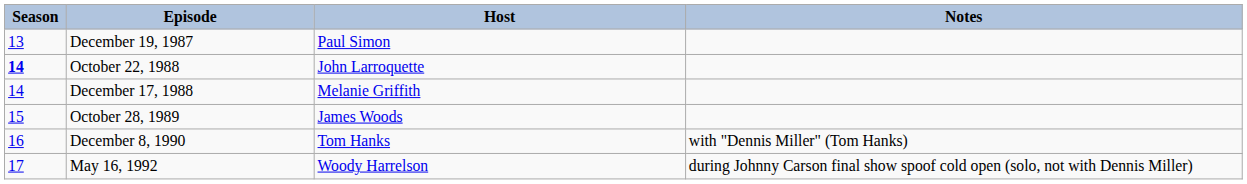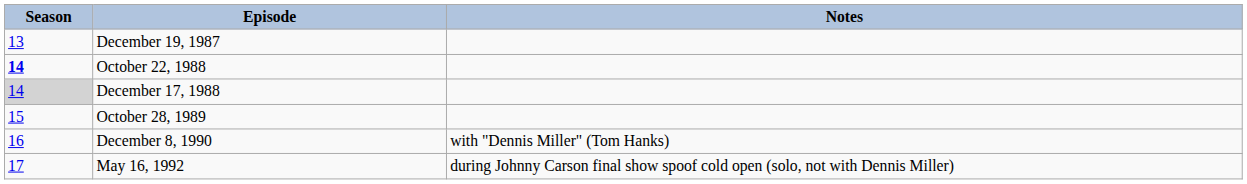- column: Host | Paul Simon | John Larroquette | Melanie Griffith | James Woods | Tom Hanks | Woody Harrelson
December 17, 1988 | Season: no background -> lightgrey background
